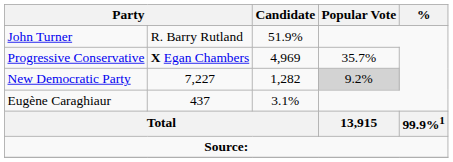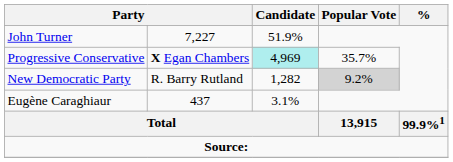John Turner | column 2: R. Barry Rutland -> 7,227
Progressive Conservative | Candidate: no background -> paleturquoise background
New Democratic Party | column 2: 7,227 -> R. Barry Rutland
